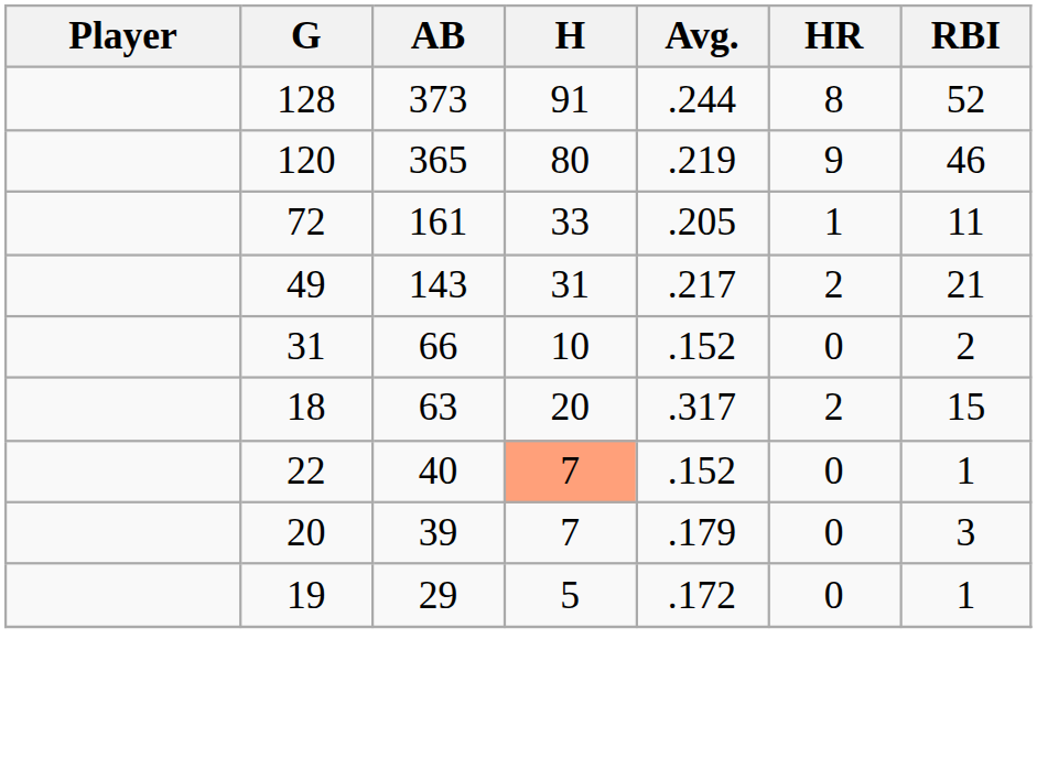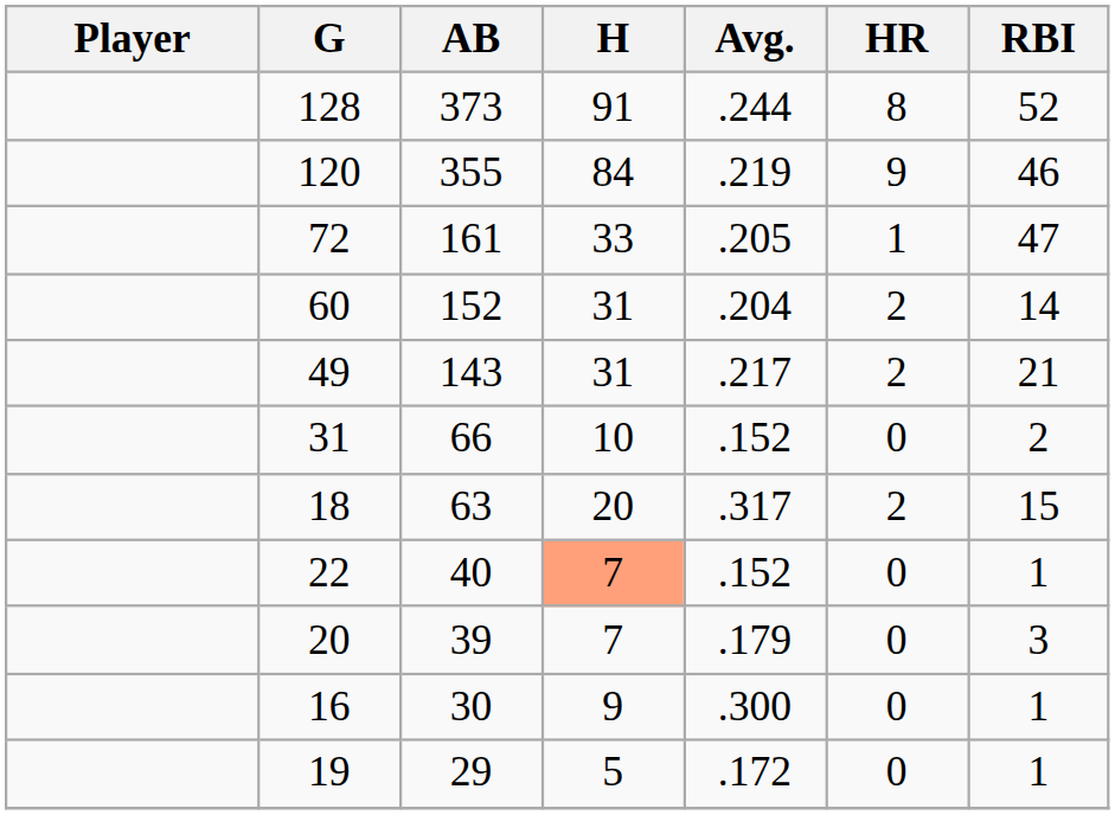120 | AB: 365 -> 355
120 | H: 80 -> 84
72 | RBI: 11 -> 47
+ row: 60 | 152 | 31 | .204 | 2 | 14
+ row: 16 | 30 | 9 | .300 | 0 | 1
